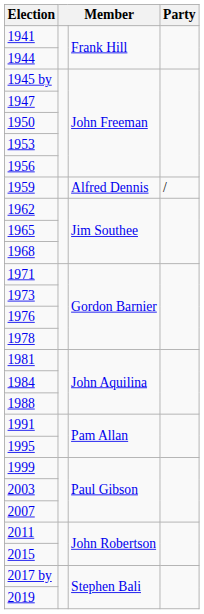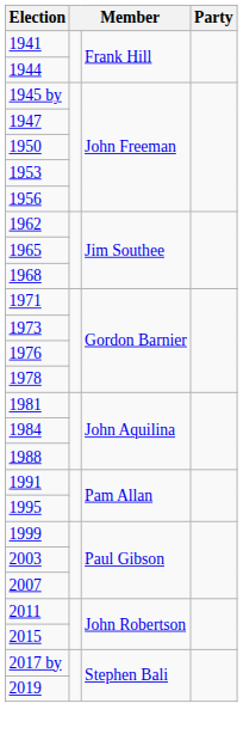- row: 1959 | Alfred Dennis | /
